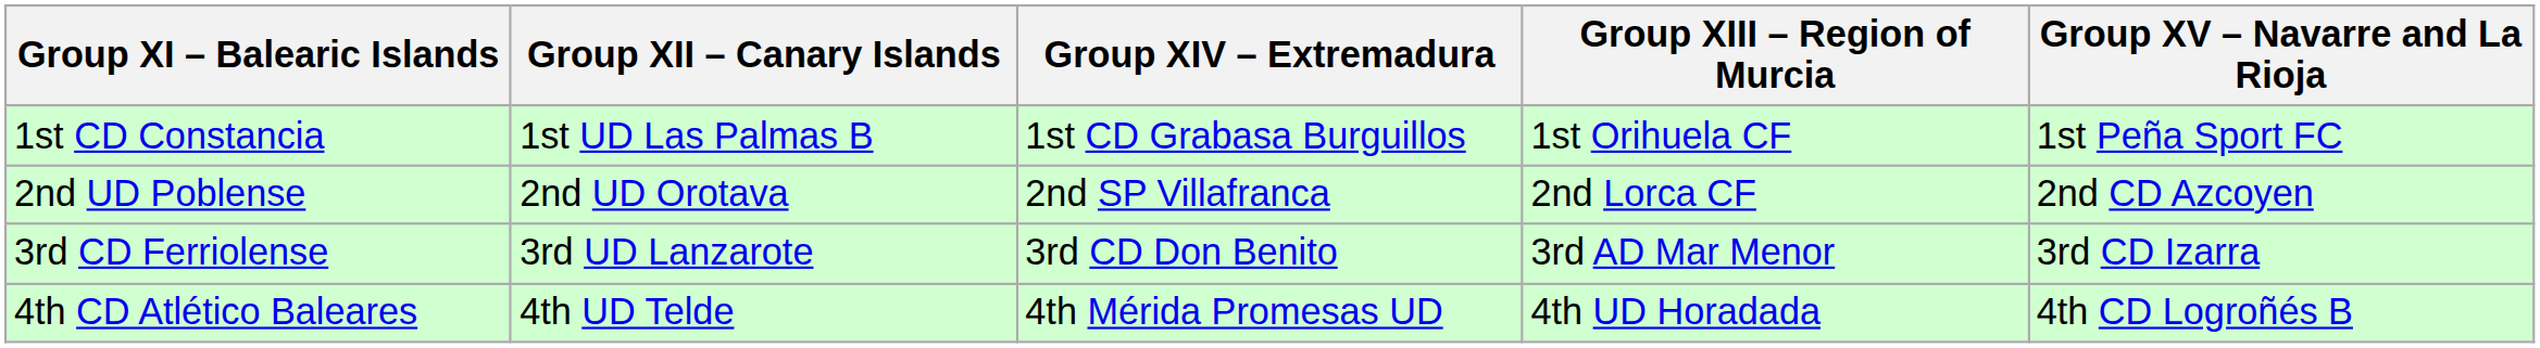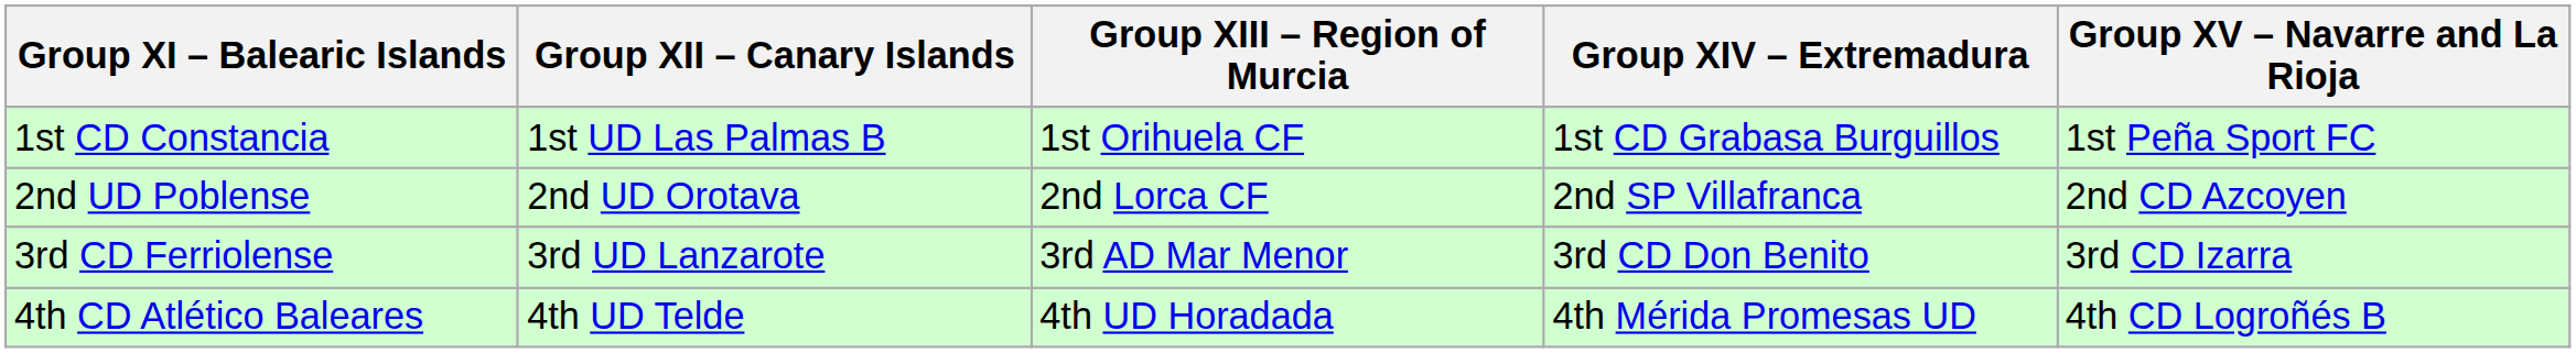columns swapped: Group XIII – Region of Murcia <-> Group XIV – Extremadura
